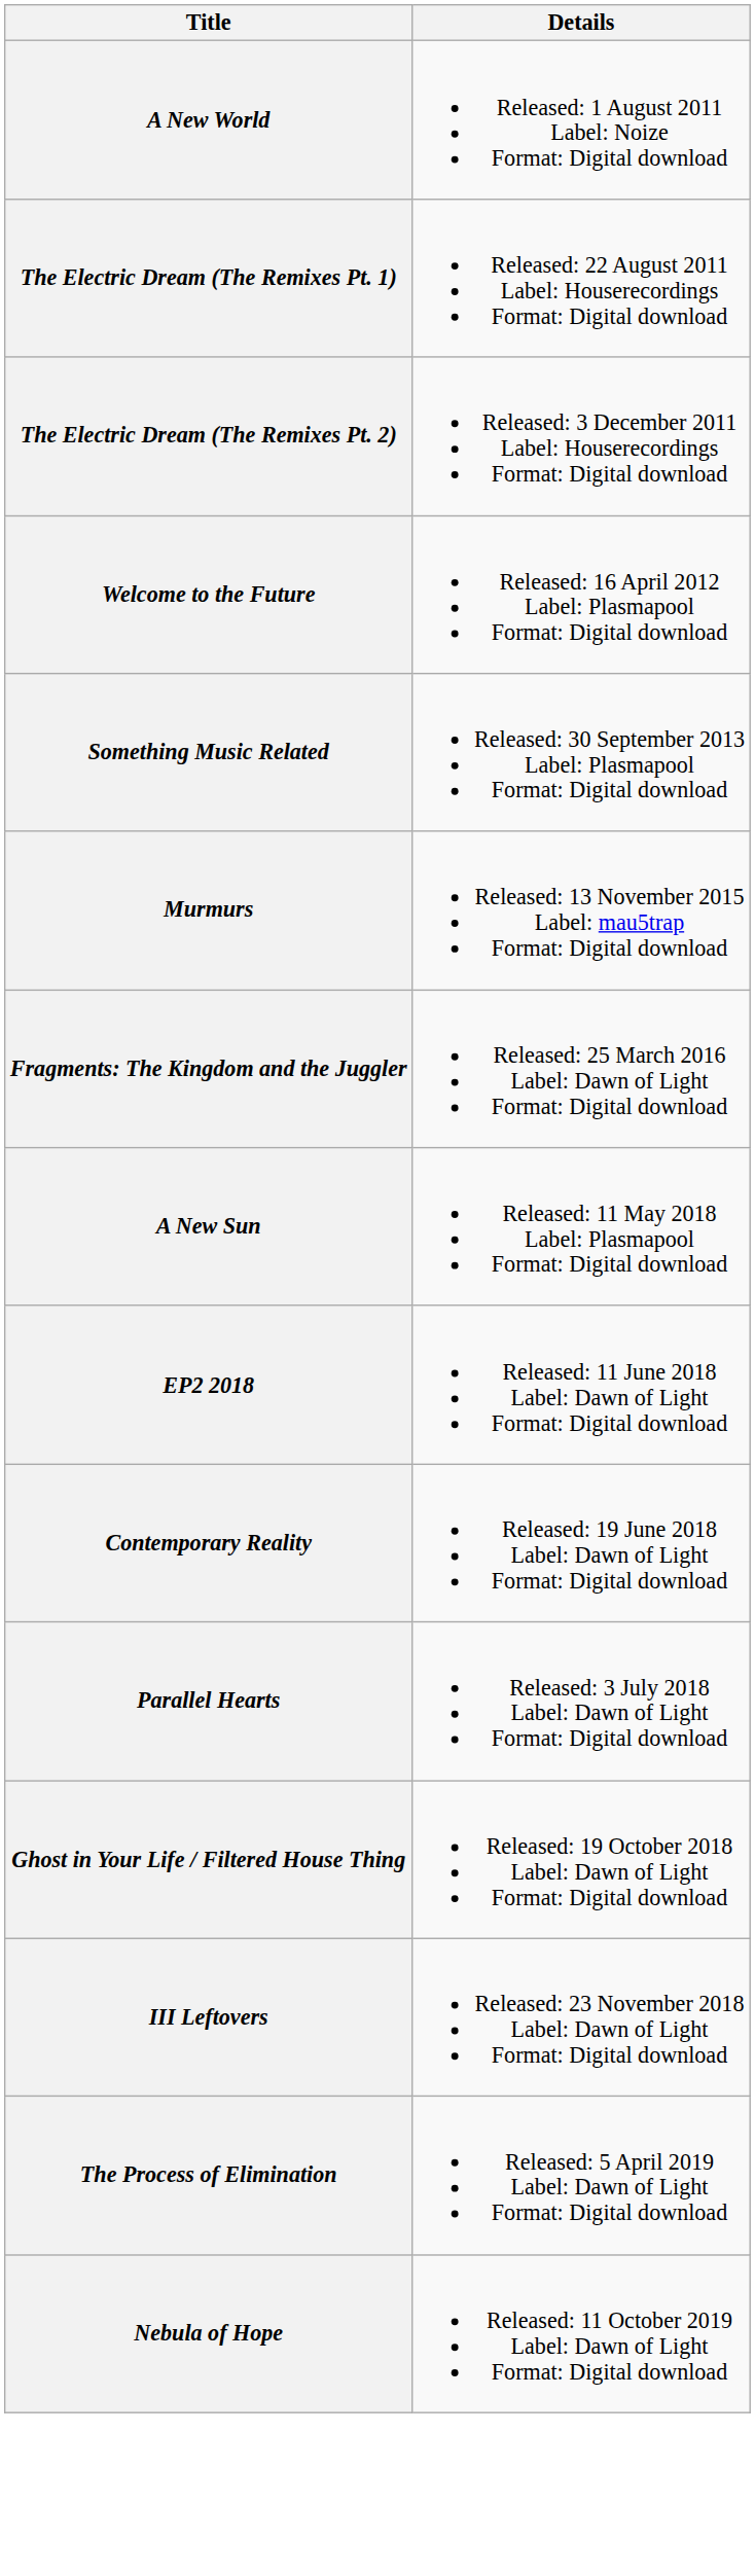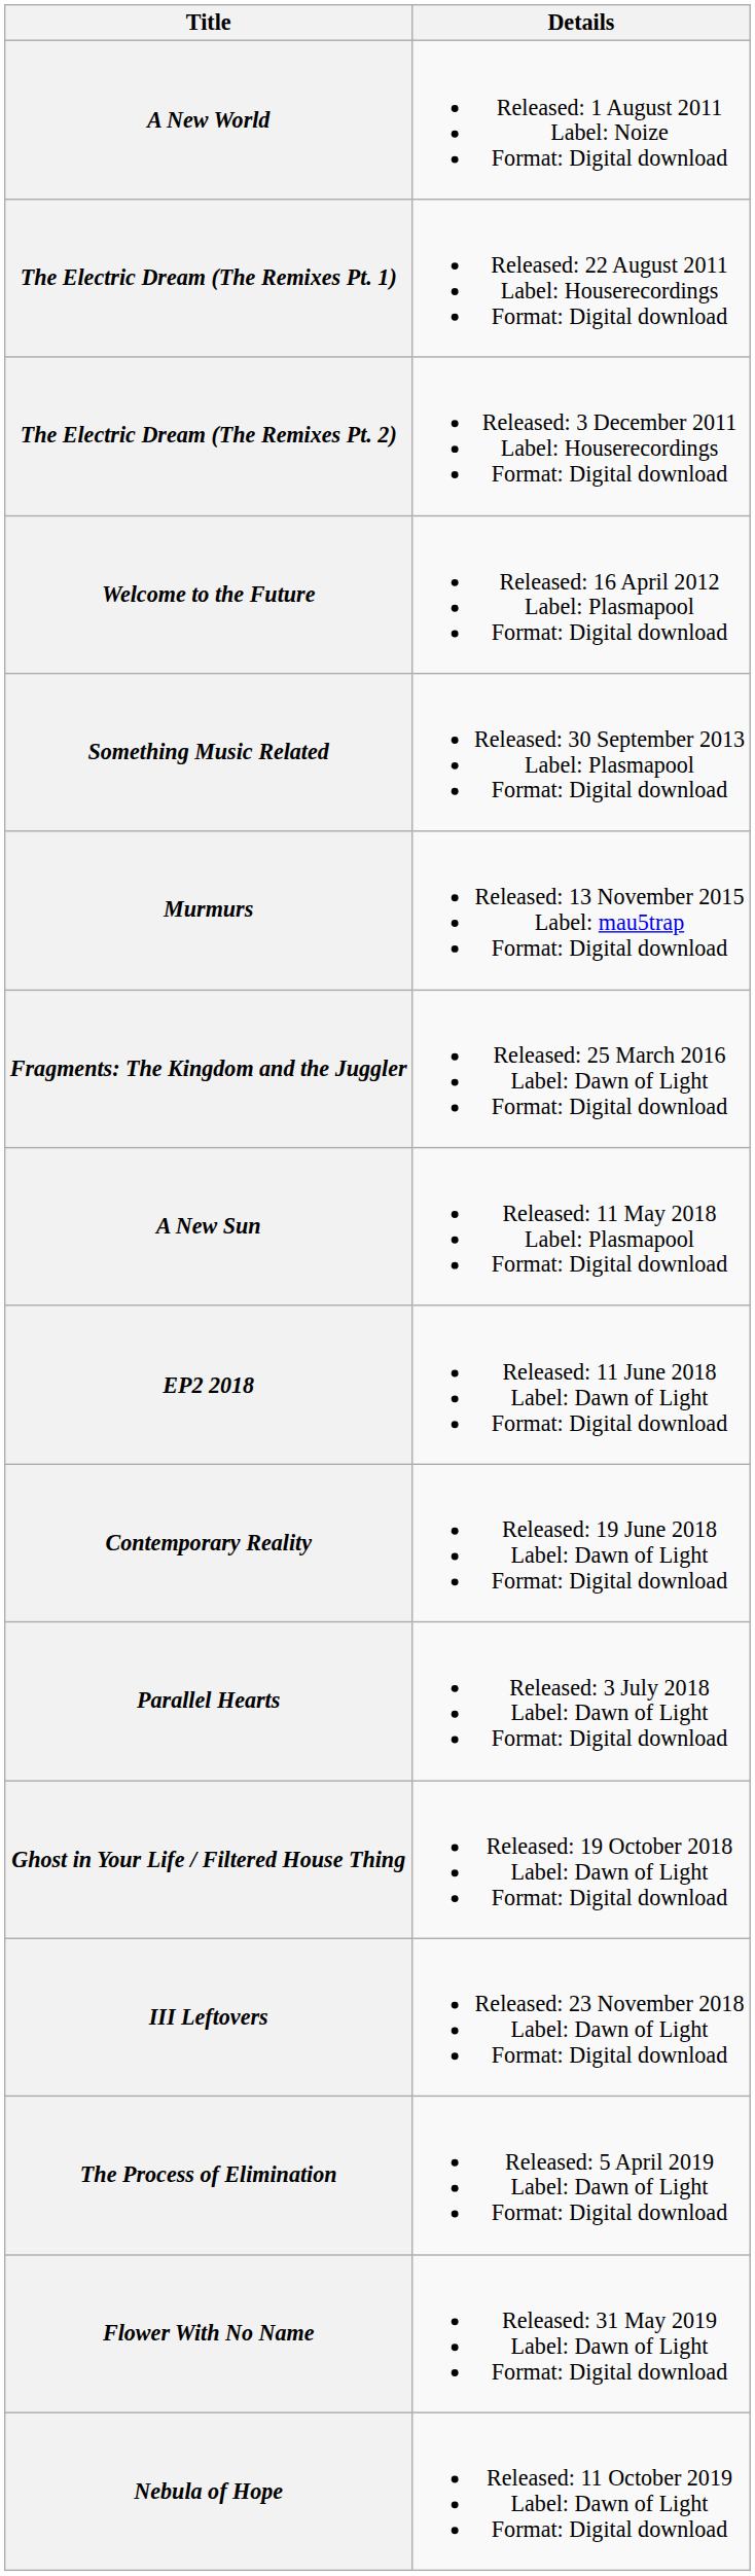+ row: Flower With No Name | Released: 31 May 2019 Label: Dawn of Light Format: Digital download
